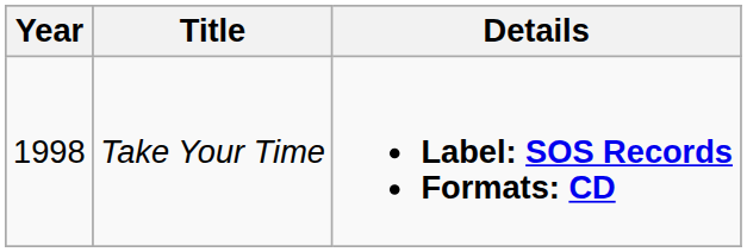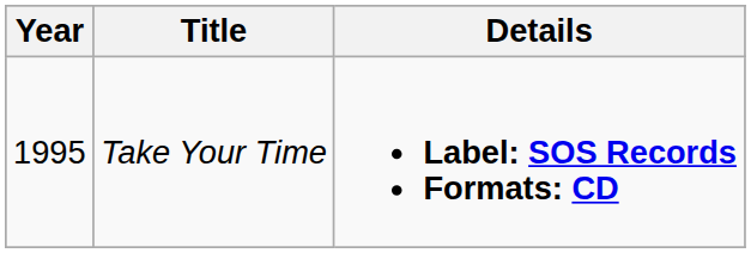Take Your Time | Year: 1998 -> 1995
